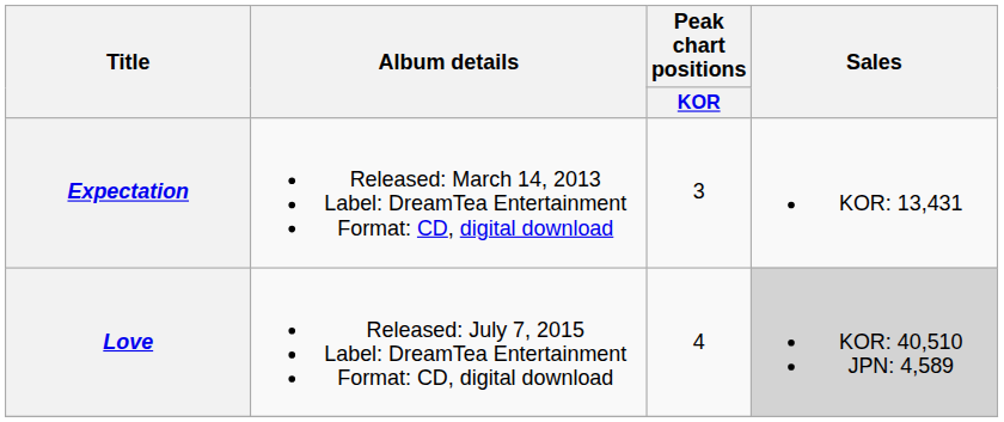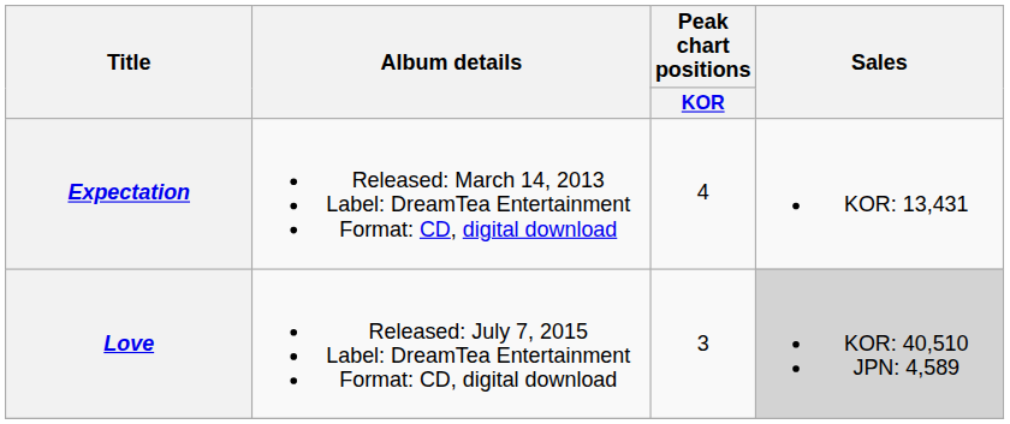Expectation | Peak chart positions / KOR: 3 -> 4
Love | Peak chart positions / KOR: 4 -> 3
